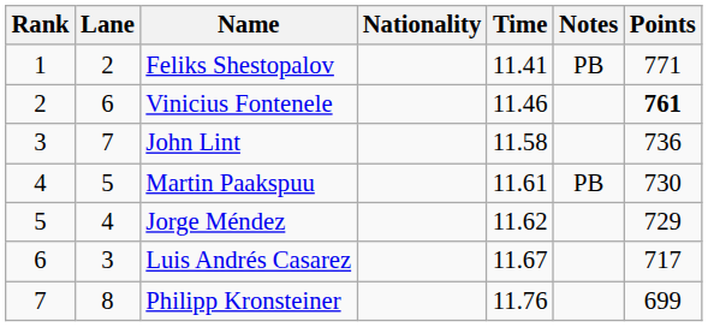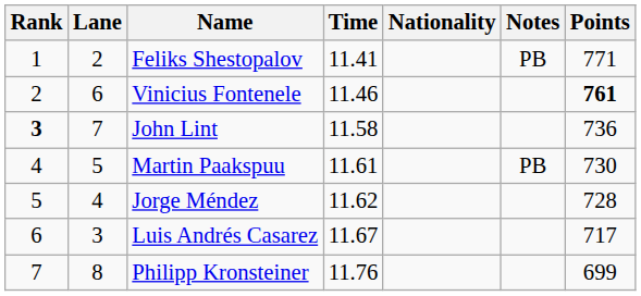columns swapped: Nationality <-> Time
John Lint | Rank: normal -> bold
Jorge Méndez | Points: 729 -> 728
